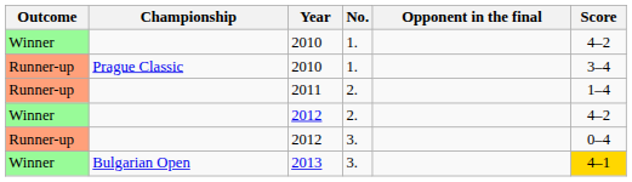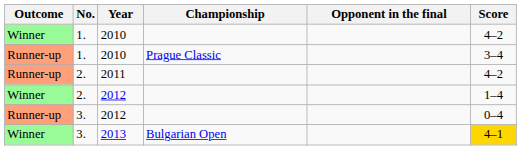columns swapped: No. <-> Championship
2011 | Score: 1–4 -> 4–2
Winner / 2012 | Score: 4–2 -> 1–4
